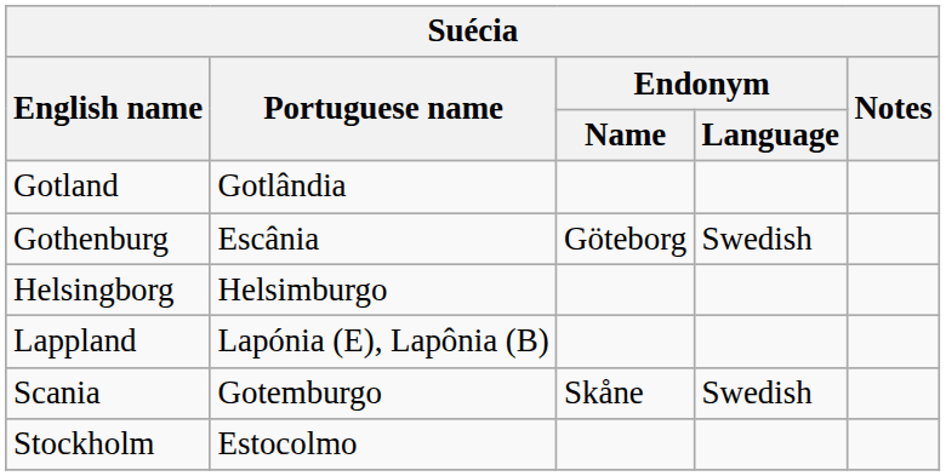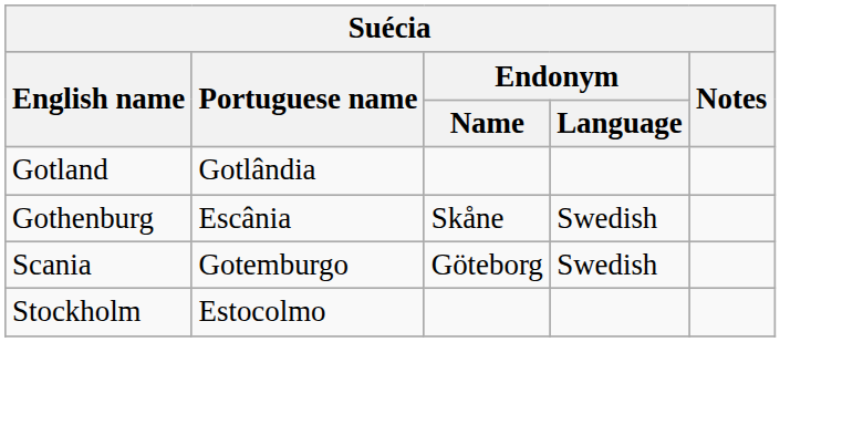Gothenburg | Endonym / Name: Göteborg -> Skåne
- row: Helsingborg | Helsimburgo
- row: Lappland | Lapónia (E), Lapônia (B)
Scania | Endonym / Name: Skåne -> Göteborg
